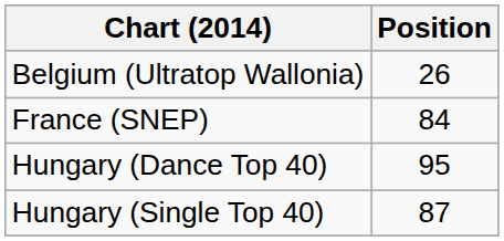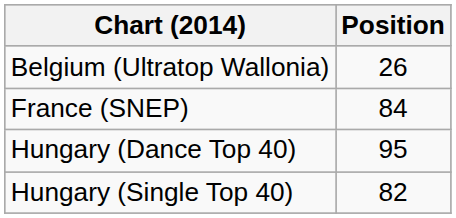Hungary (Single Top 40) | Position: 87 -> 82
